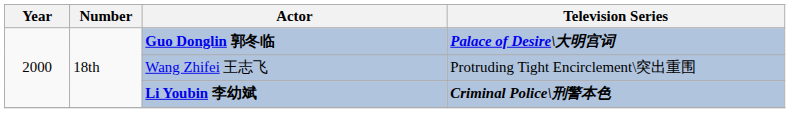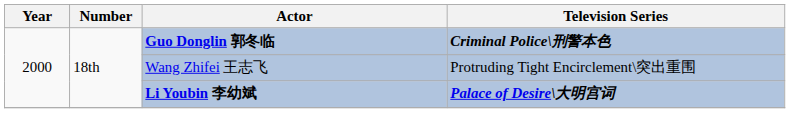Guo Donglin 郭冬临 | Television Series: Palace of Desire\大明宫词 -> Criminal Police\刑警本色
Li Youbin 李幼斌 | Television Series: Criminal Police\刑警本色 -> Palace of Desire\大明宫词
